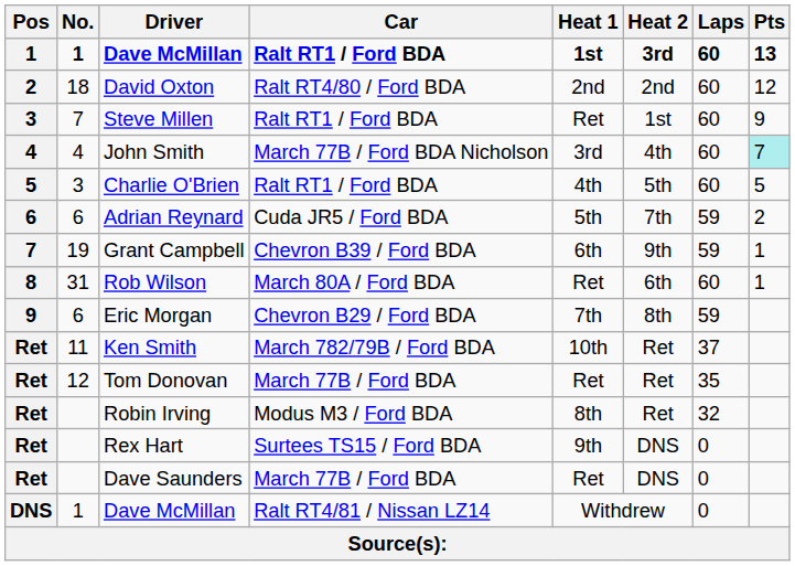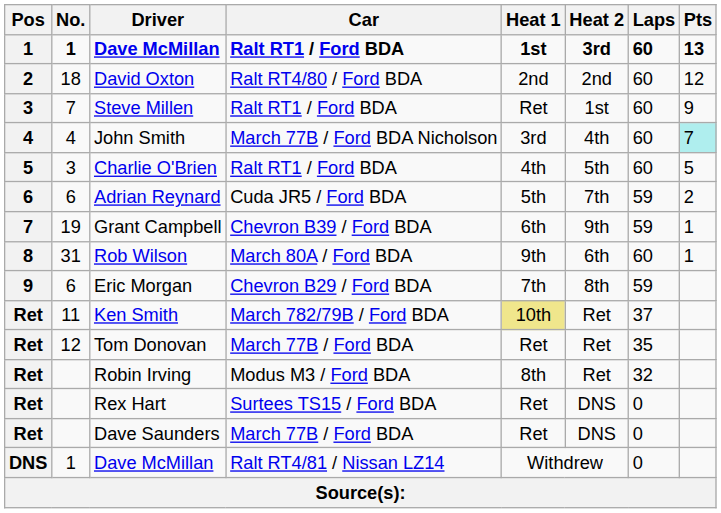Rob Wilson | Heat 1: Ret -> 9th
Ken Smith | Heat 1: no background -> khaki background
Rex Hart | Heat 1: 9th -> Ret
